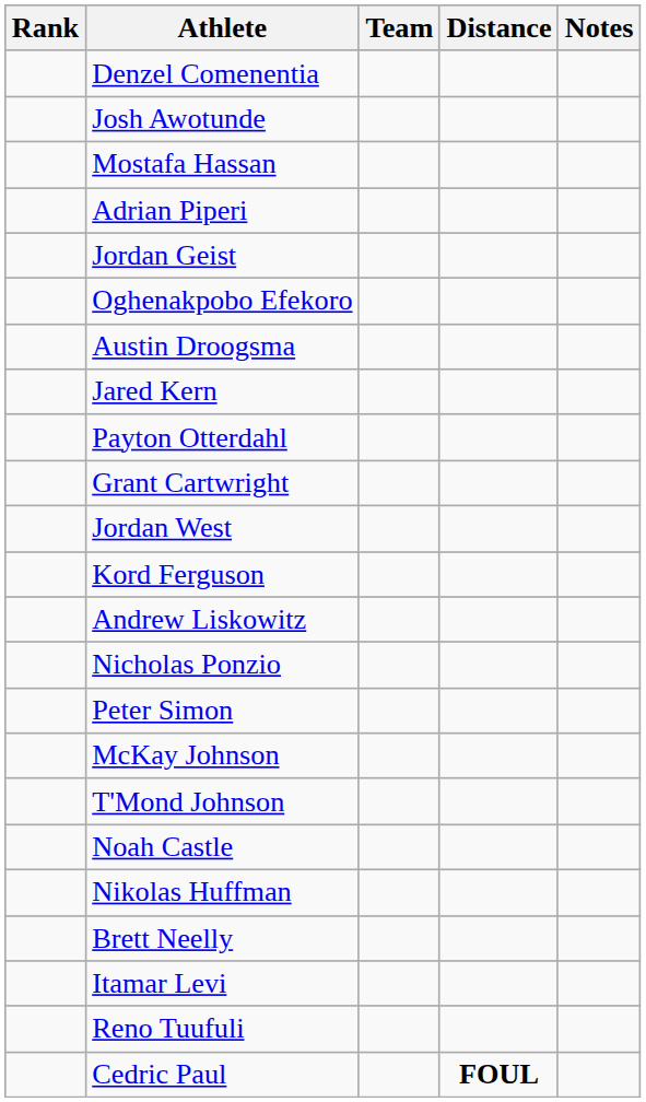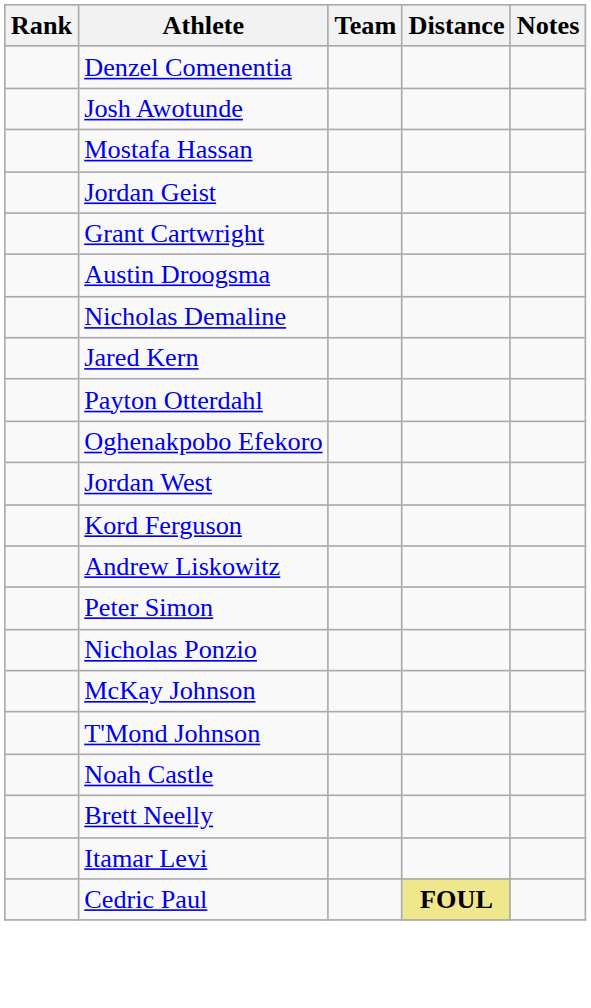- row: Adrian Piperi
rows swapped: Oghenakpobo Efekoro <-> Grant Cartwright
+ row: Nicholas Demaline
rows swapped: Nicholas Ponzio <-> Peter Simon
- row: Nikolas Huffman
- row: Reno Tuufuli
Cedric Paul | Distance: no background -> khaki background
